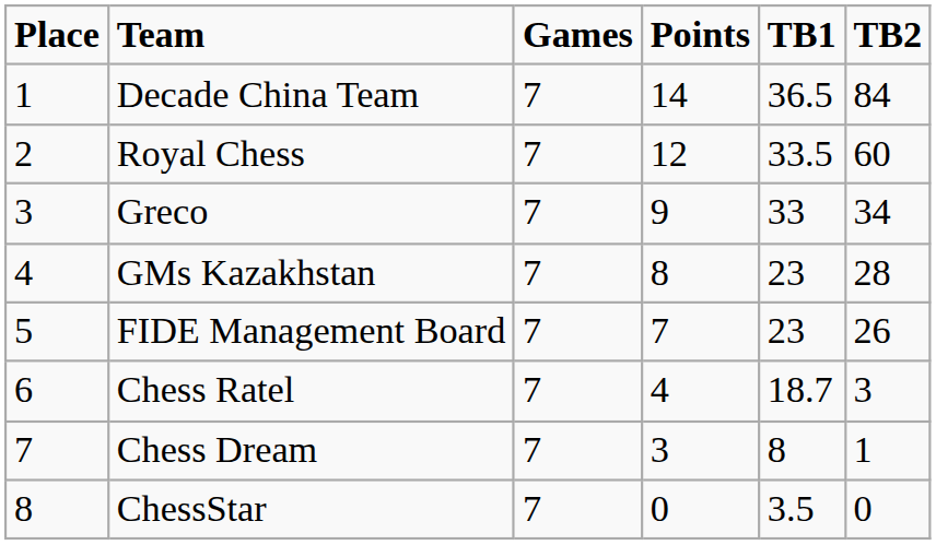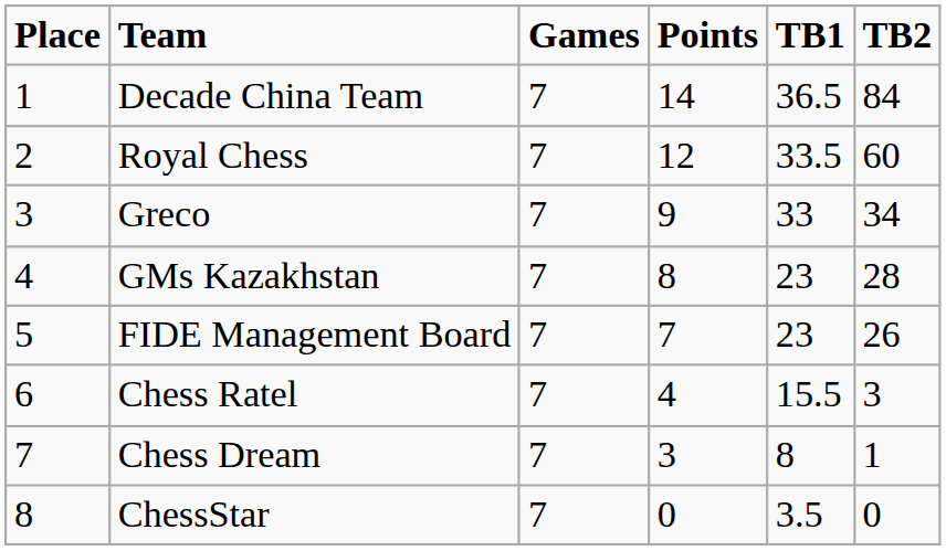Chess Ratel | TB1: 18.7 -> 15.5
